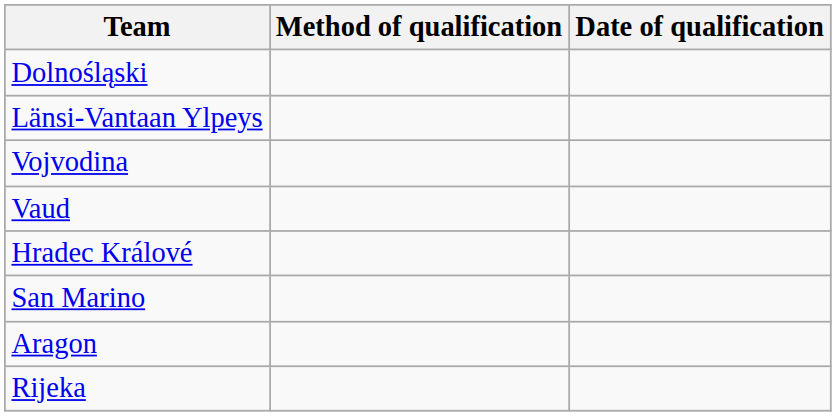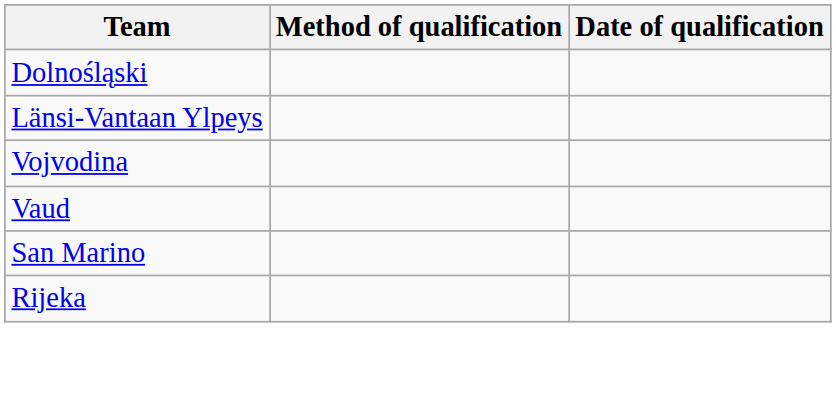- row: Hradec Králové
- row: Aragon
